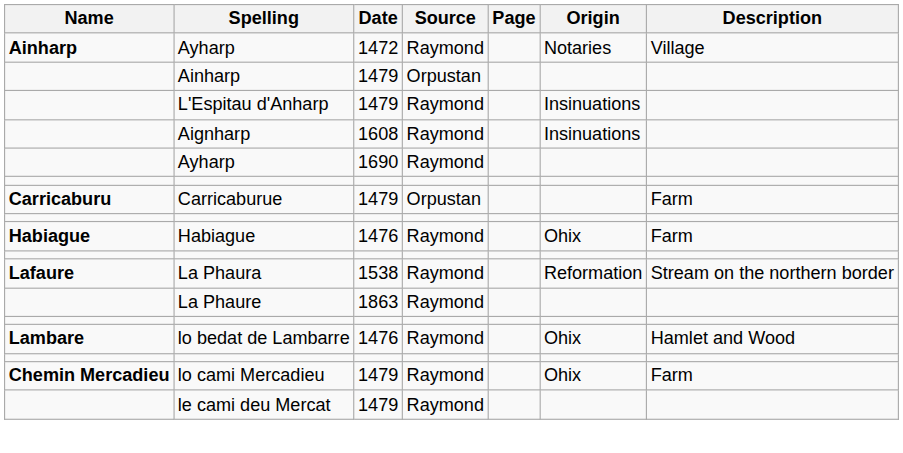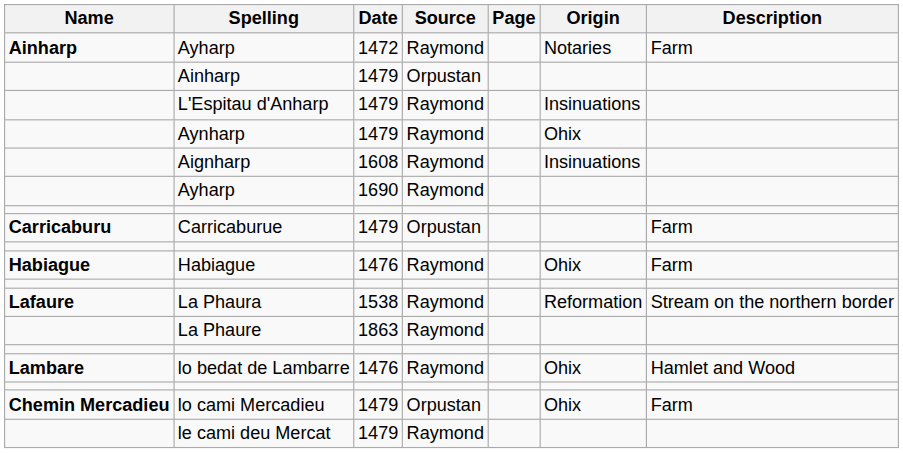Ayharp / 1472 | Description: Village -> Farm
+ row: Aynharp | 1479 | Raymond | Ohix
lo cami Mercadieu | Source: Raymond -> Orpustan
